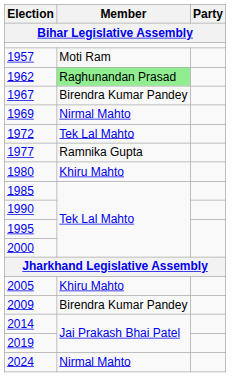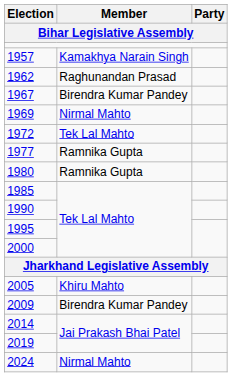1957 | Member: Moti Ram -> Kamakhya Narain Singh
1962 | Member: lightgreen background -> no background
1980 | Member: Khiru Mahto -> Ramnika Gupta
